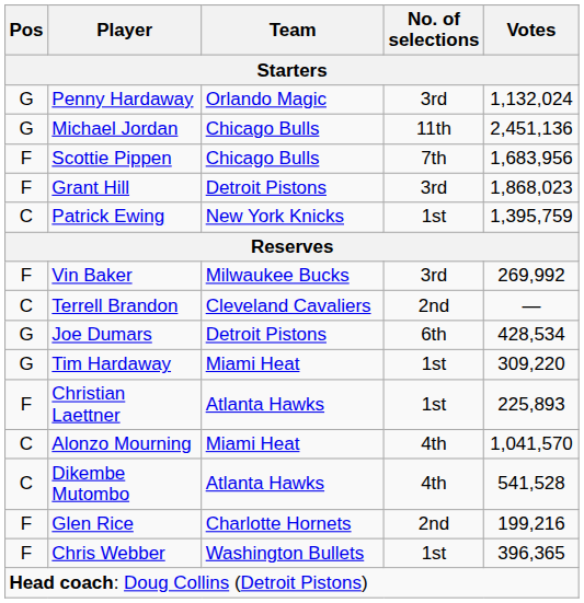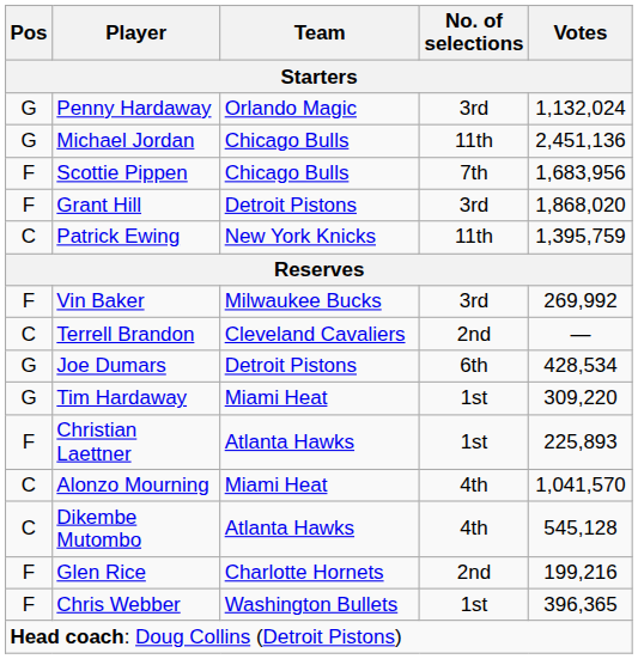Grant Hill | Votes: 1,868,023 -> 1,868,020
Patrick Ewing | No. of selections: 1st -> 11th
Dikembe Mutombo | Votes: 541,528 -> 545,128
